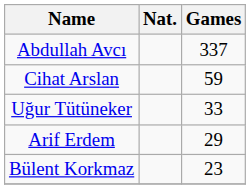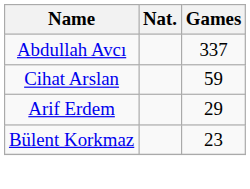- row: Uğur Tütüneker | 33
